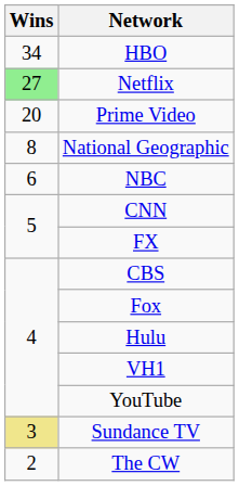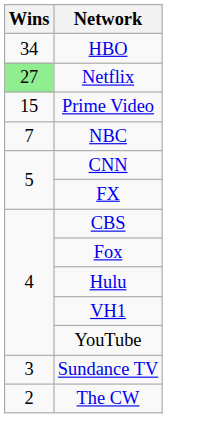Prime Video | Wins: 20 -> 15
- row: 8 | National Geographic
NBC | Wins: 6 -> 7
Sundance TV | Wins: khaki background -> no background
